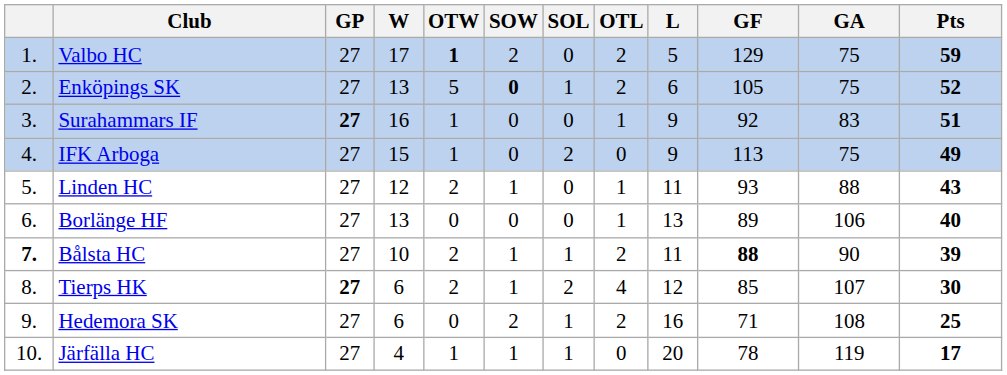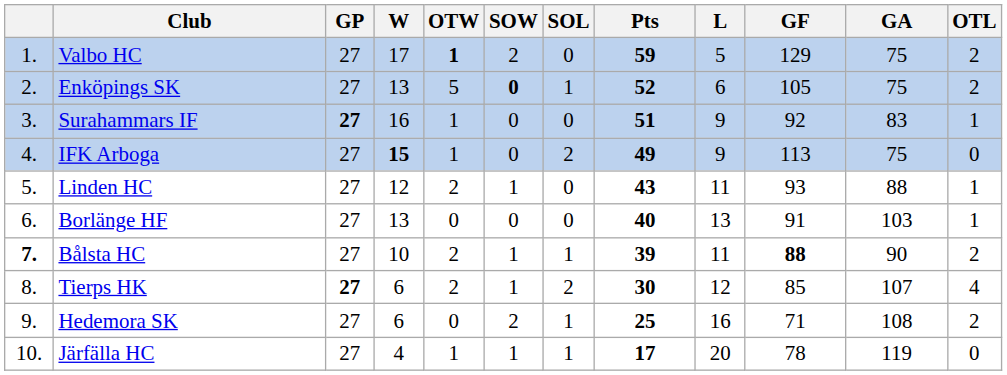columns swapped: OTL <-> Pts
IFK Arboga | W: normal -> bold
Borlänge HF | GF: 89 -> 91
Borlänge HF | GA: 106 -> 103
